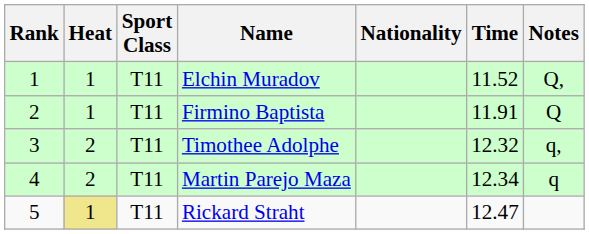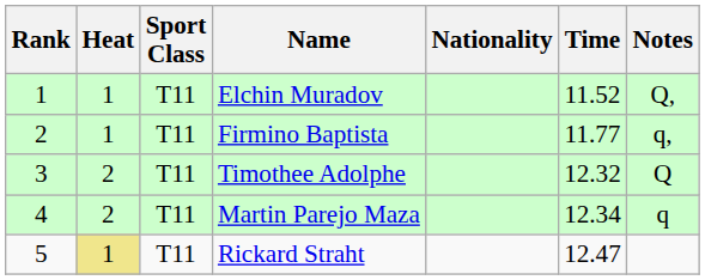Firmino Baptista | Time: 11.91 -> 11.77
Firmino Baptista | Notes: Q -> q,
Timothee Adolphe | Notes: q, -> Q
